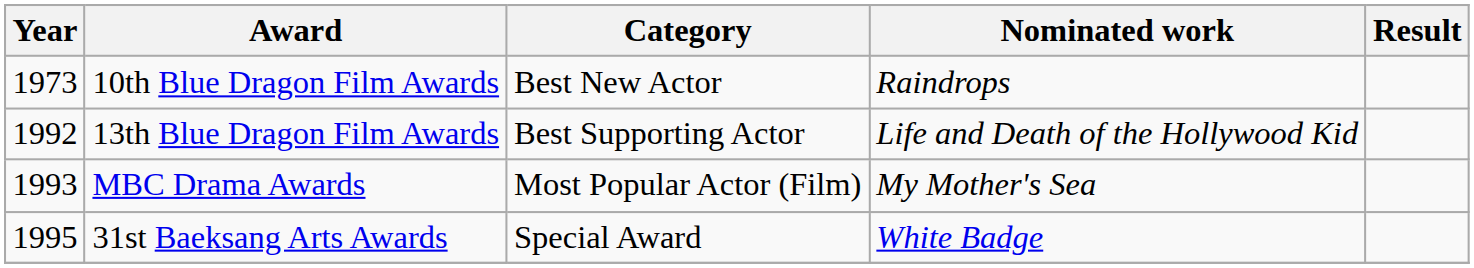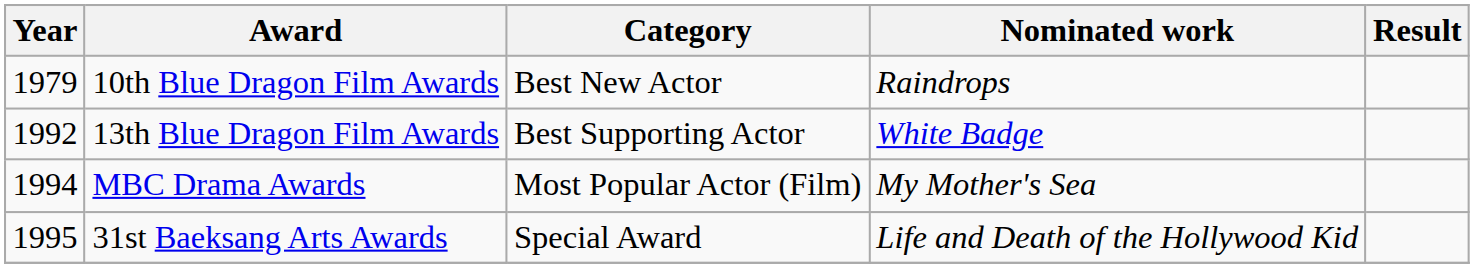10th Blue Dragon Film Awards | Year: 1973 -> 1979
13th Blue Dragon Film Awards | Nominated work: Life and Death of the Hollywood Kid -> White Badge
MBC Drama Awards | Year: 1993 -> 1994
31st Baeksang Arts Awards | Nominated work: White Badge -> Life and Death of the Hollywood Kid
